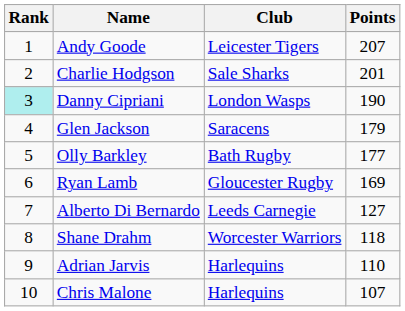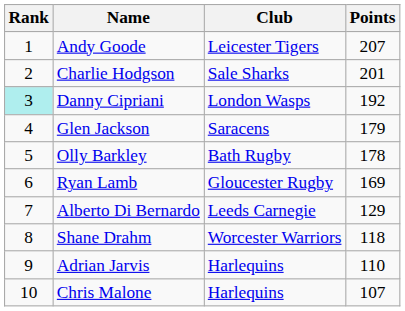Danny Cipriani | Points: 190 -> 192
Olly Barkley | Points: 177 -> 178
Alberto Di Bernardo | Points: 127 -> 129
